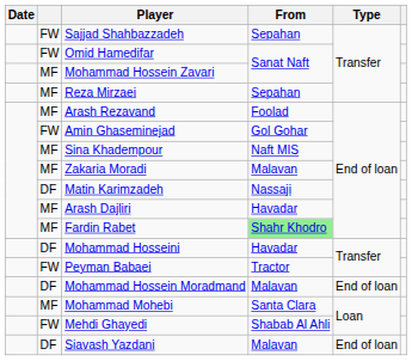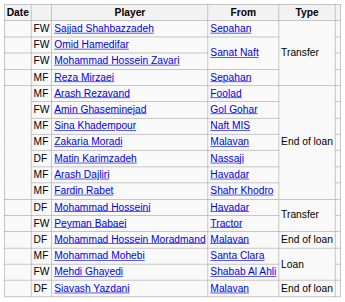Mohammad Hossein Zavari | column 2: MF -> FW
Fardin Rabet | From: lightgreen background -> no background
